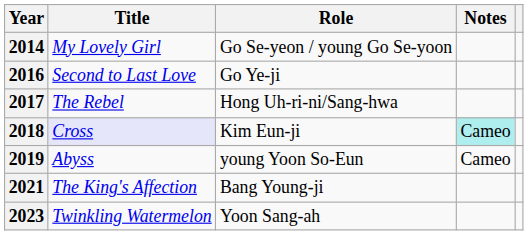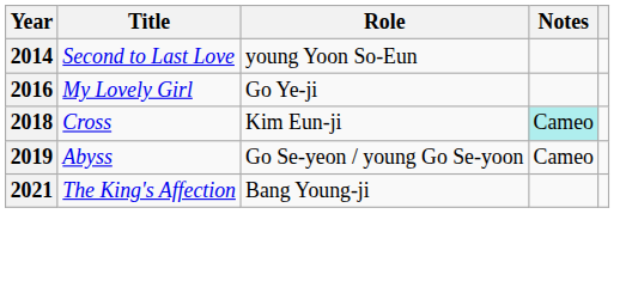2014 | Title: My Lovely Girl -> Second to Last Love
2014 | Role: Go Se-yeon / young Go Se-yoon -> young Yoon So-Eun
2016 | Title: Second to Last Love -> My Lovely Girl
- row: 2017 | The Rebel | Hong Uh-ri-ni/Sang-hwa
2018 | Title: lavender background -> no background
2019 | Role: young Yoon So-Eun -> Go Se-yeon / young Go Se-yoon
- row: 2023 | Twinkling Watermelon | Yoon Sang-ah
